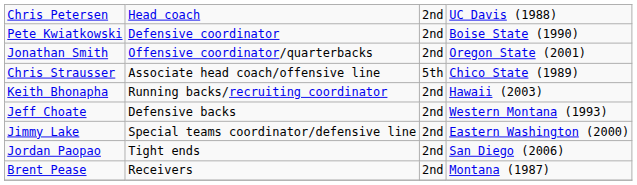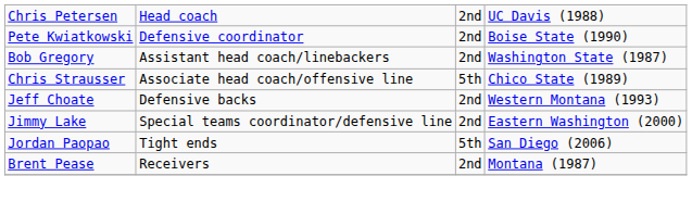- row: Jonathan Smith | Offensive coordinator/quarterbacks | 2nd | Oregon State (2001)
+ row: Bob Gregory | Assistant head coach/linebackers | 2nd | Washington State (1987)
- row: Keith Bhonapha | Running backs/recruiting coordinator | 2nd | Hawaii (2003)
Jordan Paopao | column 3: 2nd -> 5th
